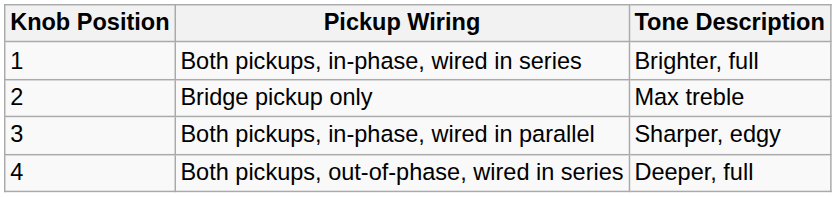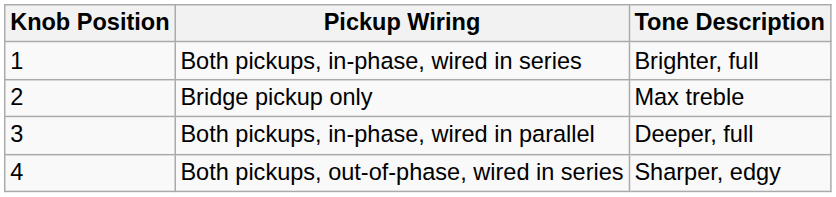Both pickups, in-phase, wired in parallel | Tone Description: Sharper, edgy -> Deeper, full
Both pickups, out-of-phase, wired in series | Tone Description: Deeper, full -> Sharper, edgy
